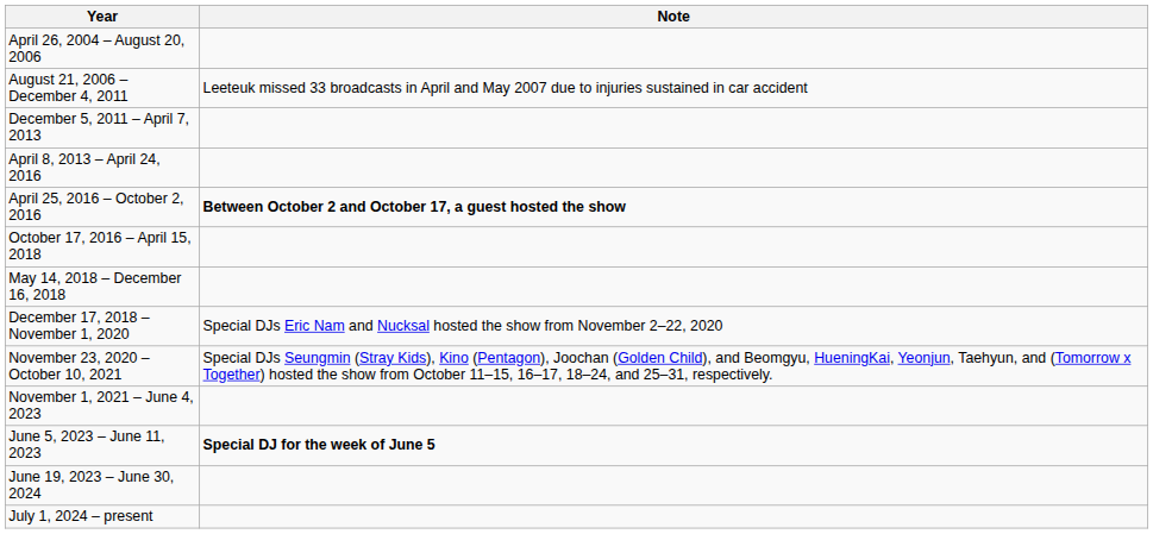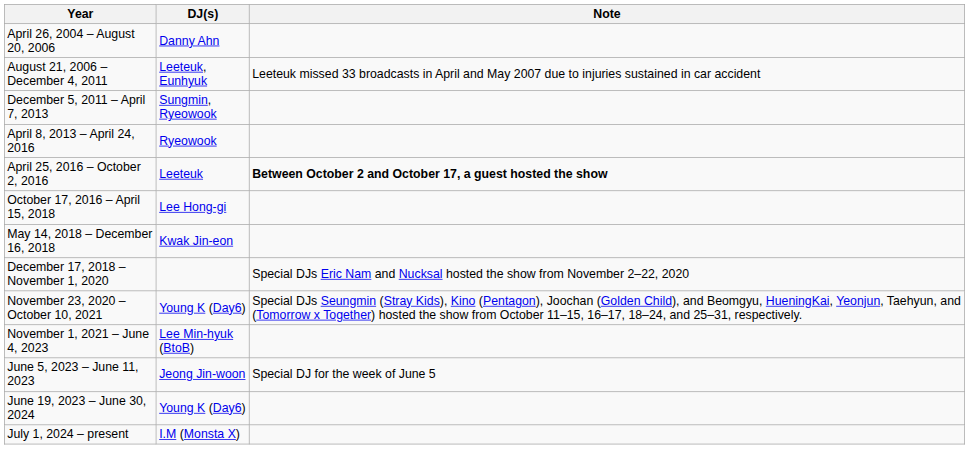+ column: DJ(s) | Danny Ahn | Leeteuk, Eunhyuk | Sungmin, Ryeowook | Ryeowook | Leeteuk | Lee Hong-gi | Kwak Jin-eon | Young K (Day6) | Lee Min-hyuk (BtoB) | Jeong Jin-woon | Young K (Day6) | I.M (Monsta X)
June 5, 2023 – June 11, 2023 | Note: bold -> normal
